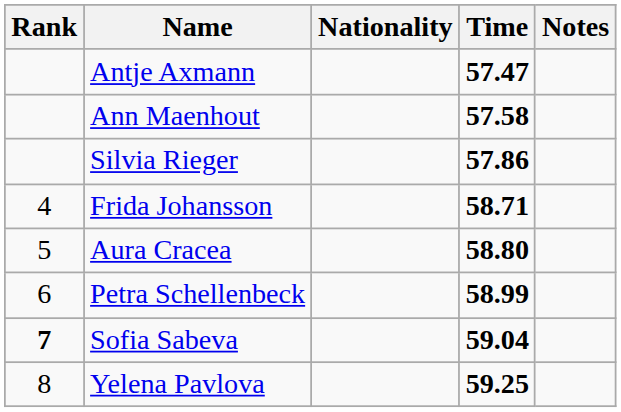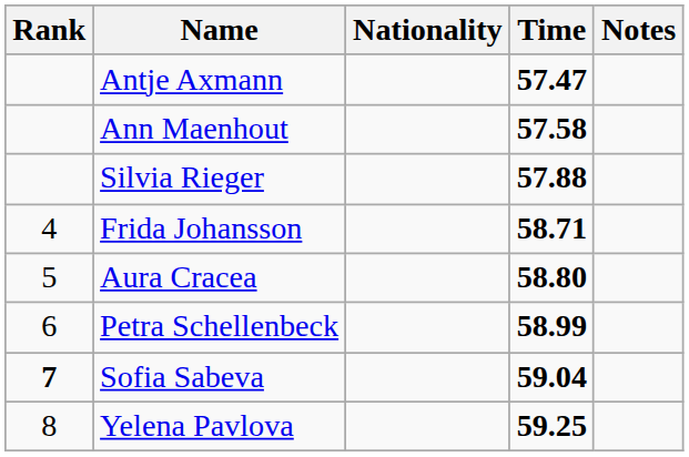Silvia Rieger | Time: 57.86 -> 57.88
